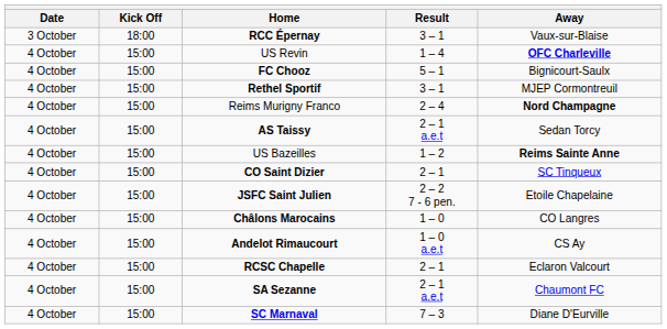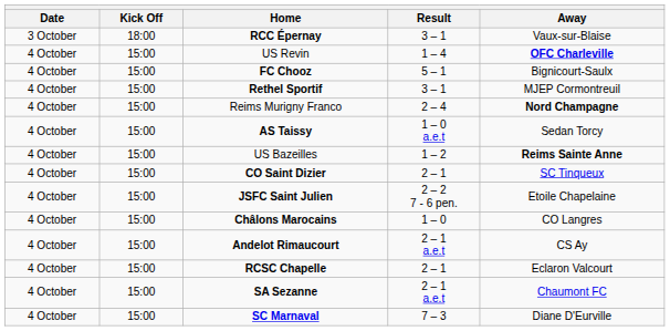AS Taissy | Result: 2 – 1 a.e.t -> 1 – 0 a.e.t
Andelot Rimaucourt | Result: 1 – 0 a.e.t -> 2 – 1 a.e.t
